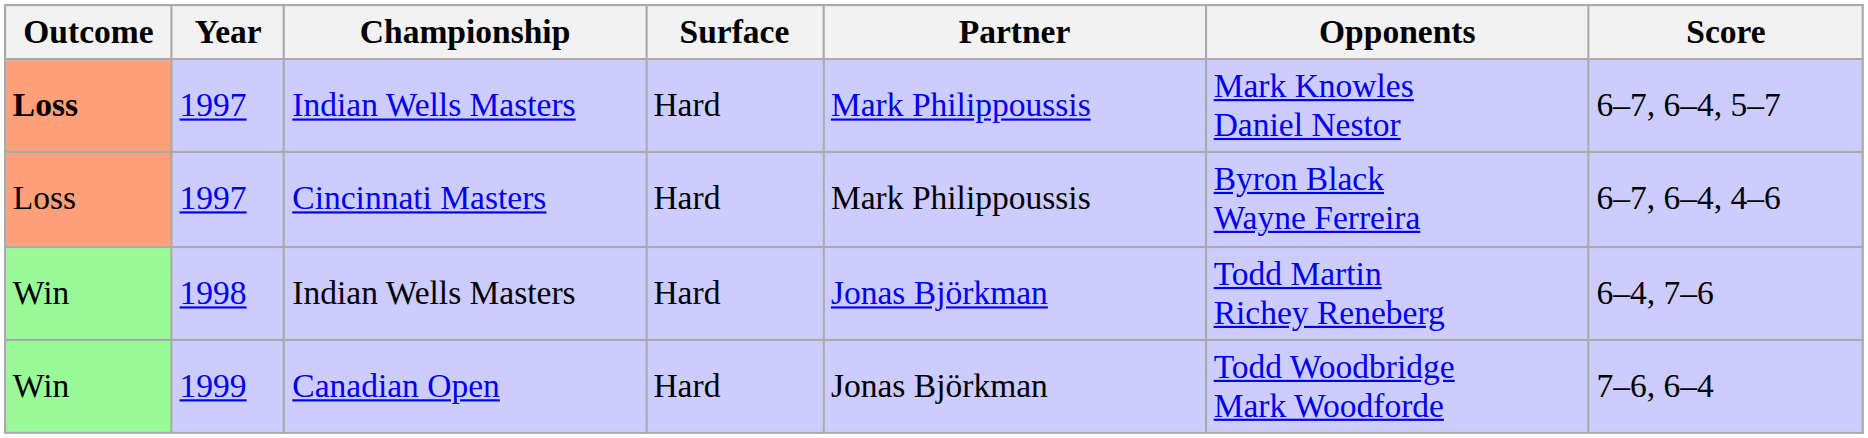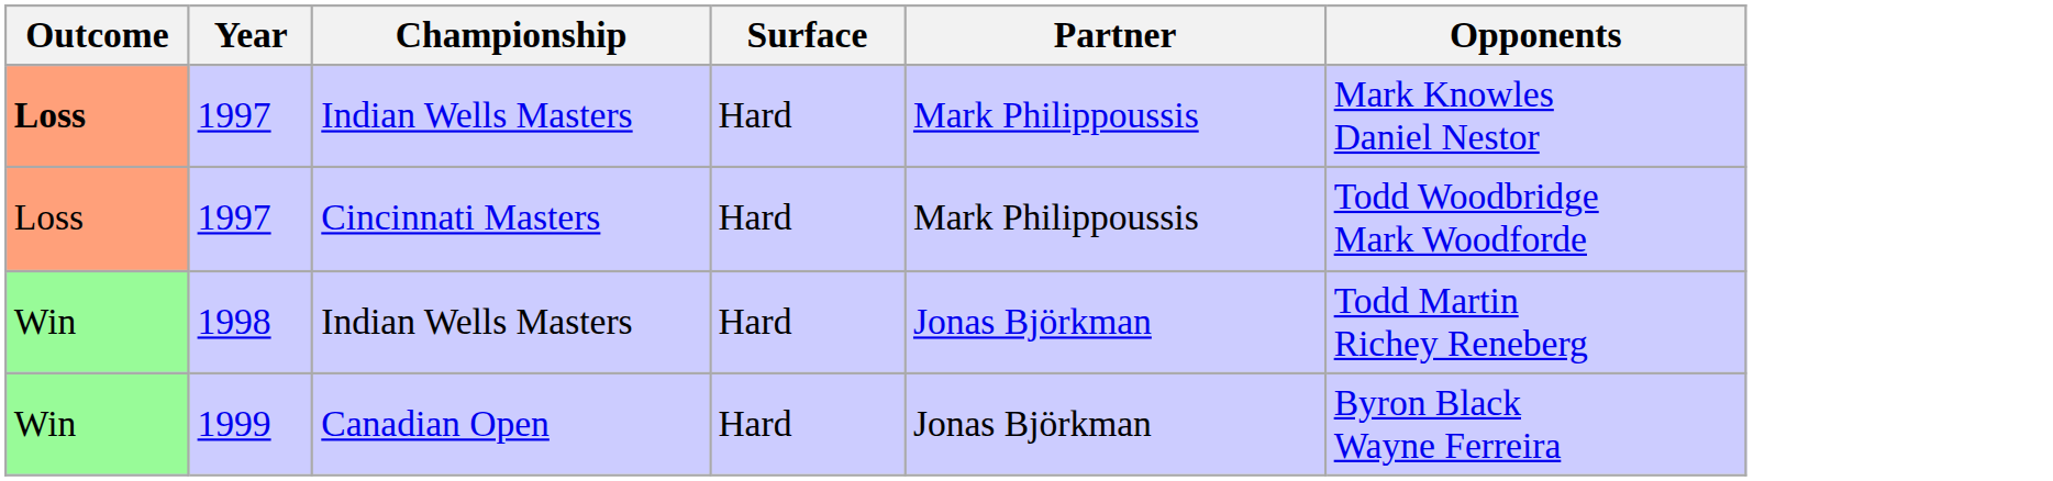- column: Score | 6–7, 6–4, 5–7 | 6–7, 6–4, 4–6 | 6–4, 7–6 | 7–6, 6–4
1997 / Cincinnati Masters | Opponents: Byron Black Wayne Ferreira -> Todd Woodbridge Mark Woodforde
1999 | Opponents: Todd Woodbridge Mark Woodforde -> Byron Black Wayne Ferreira
